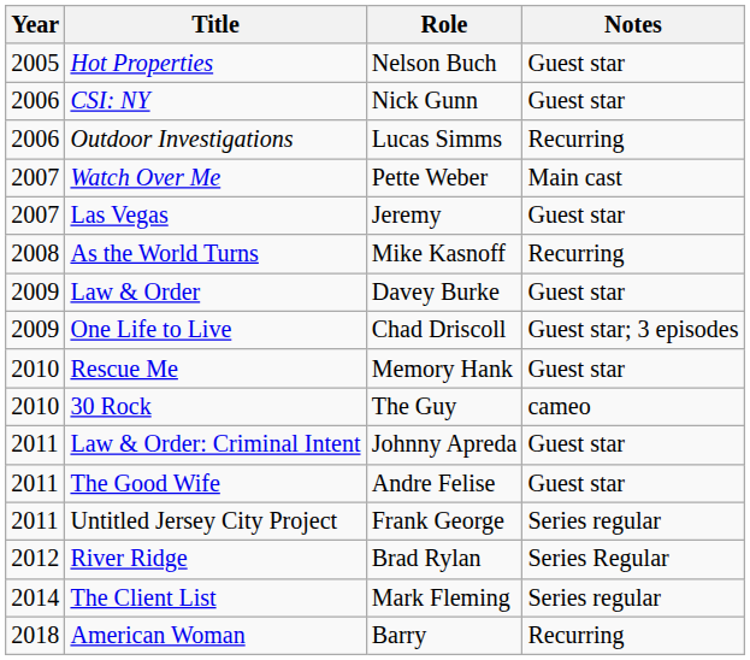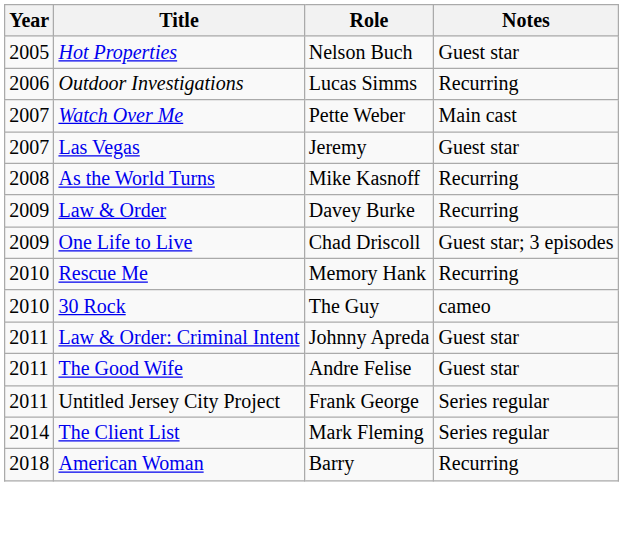- row: 2006 | CSI: NY | Nick Gunn | Guest star
Law & Order | Notes: Guest star -> Recurring
Rescue Me | Notes: Guest star -> Recurring
- row: 2012 | River Ridge | Brad Rylan | Series Regular
